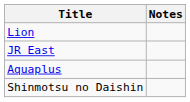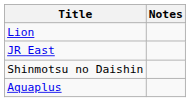rows swapped: Aquaplus <-> Shinmotsu no Daishin
